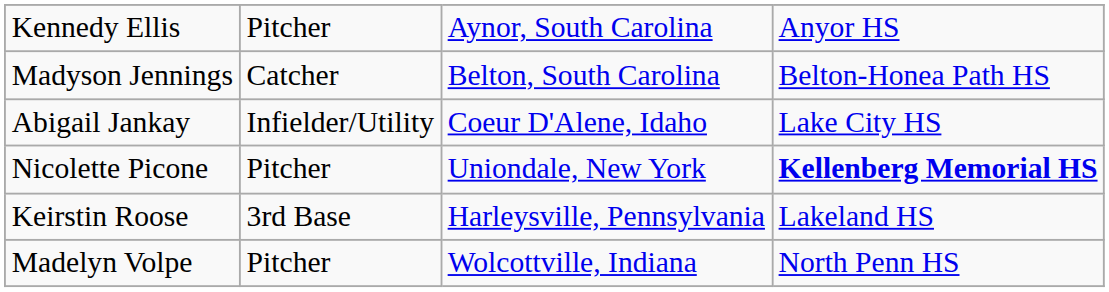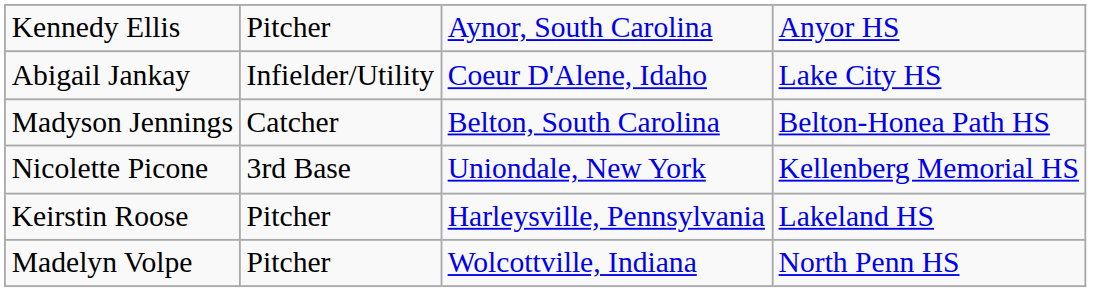rows swapped: Abigail Jankay <-> Madyson Jennings
Nicolette Picone | column 2: Pitcher -> 3rd Base
Nicolette Picone | column 4: bold -> normal
Keirstin Roose | column 2: 3rd Base -> Pitcher
